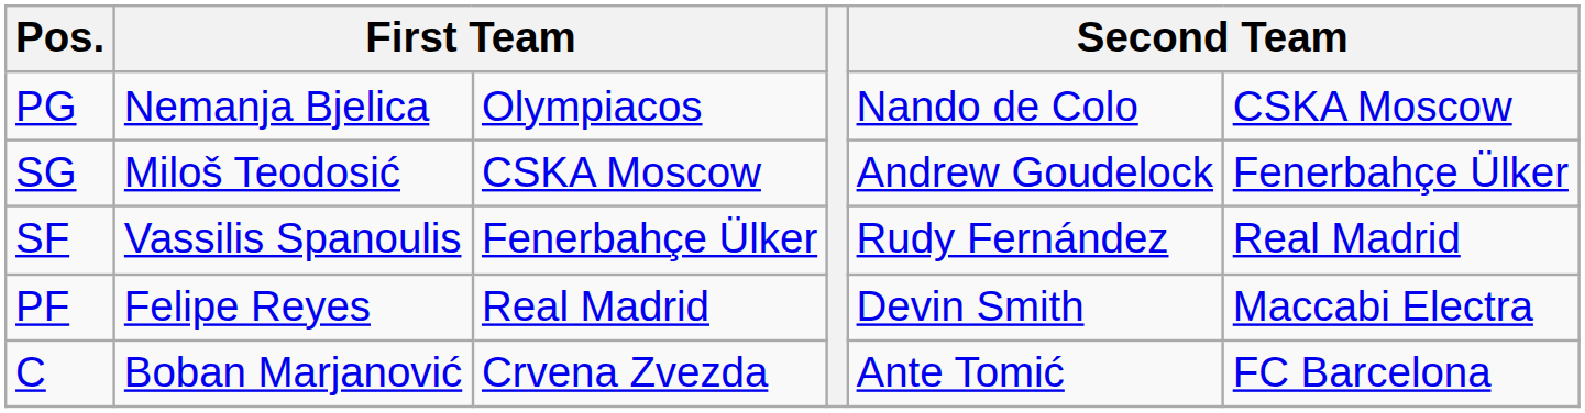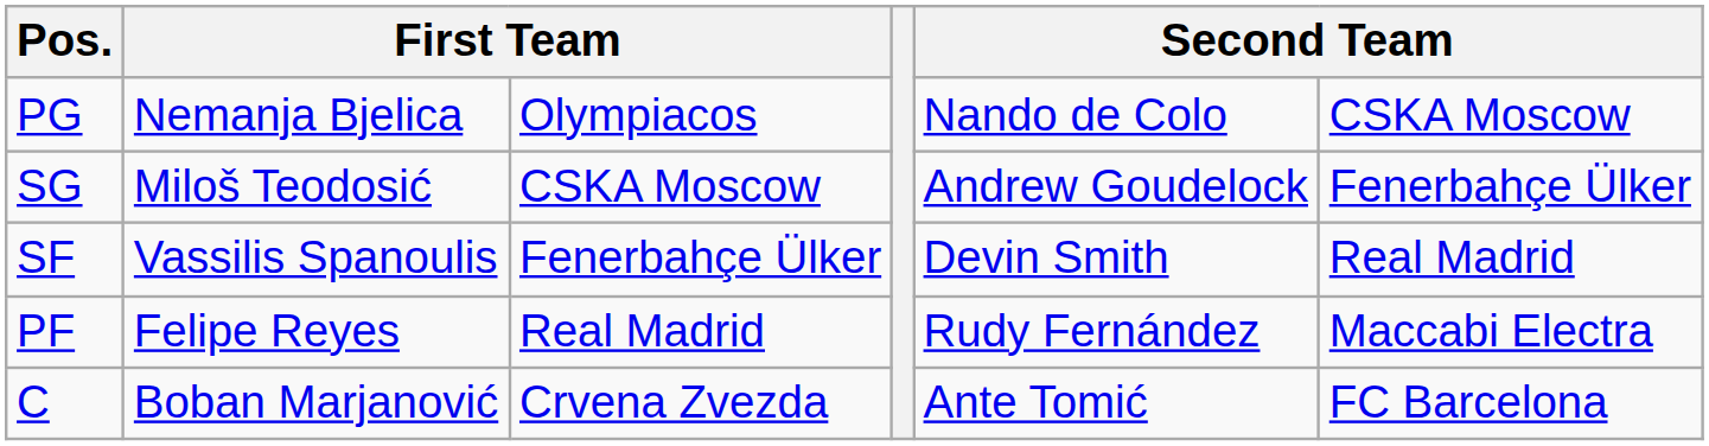SF | column 5: Rudy Fernández -> Devin Smith
PF | column 5: Devin Smith -> Rudy Fernández
